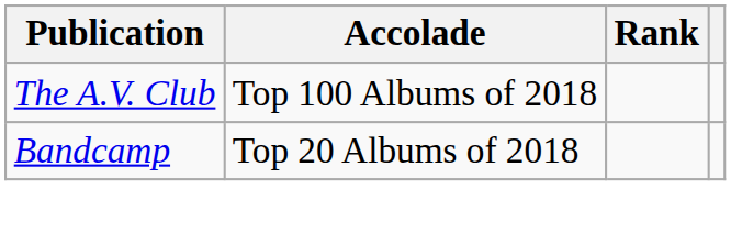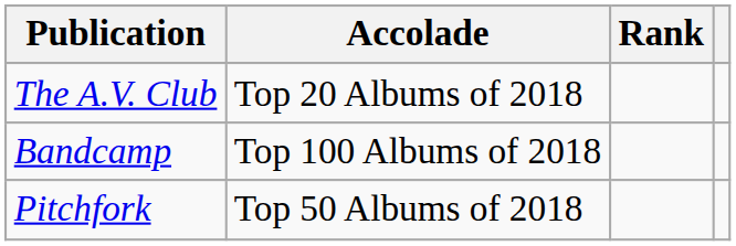The A.V. Club | Accolade: Top 100 Albums of 2018 -> Top 20 Albums of 2018
Bandcamp | Accolade: Top 20 Albums of 2018 -> Top 100 Albums of 2018
+ row: Pitchfork | Top 50 Albums of 2018
